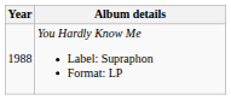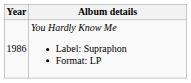You Hardly Know Me Label: Supraphon Format: LP | Year: 1988 -> 1986
